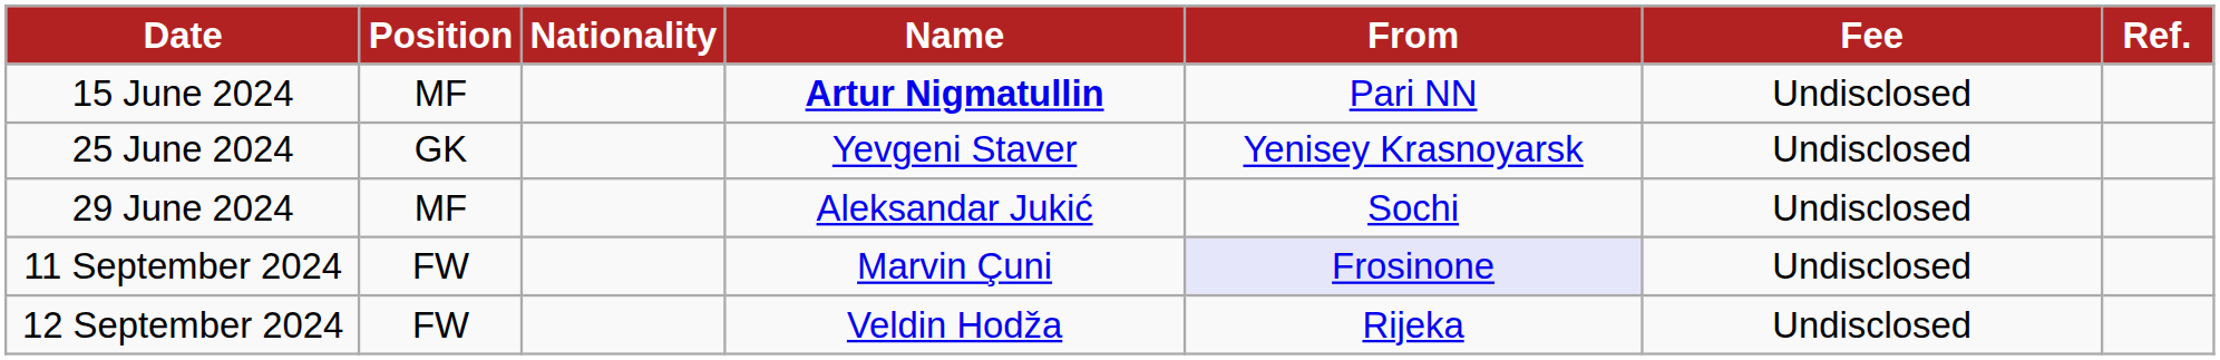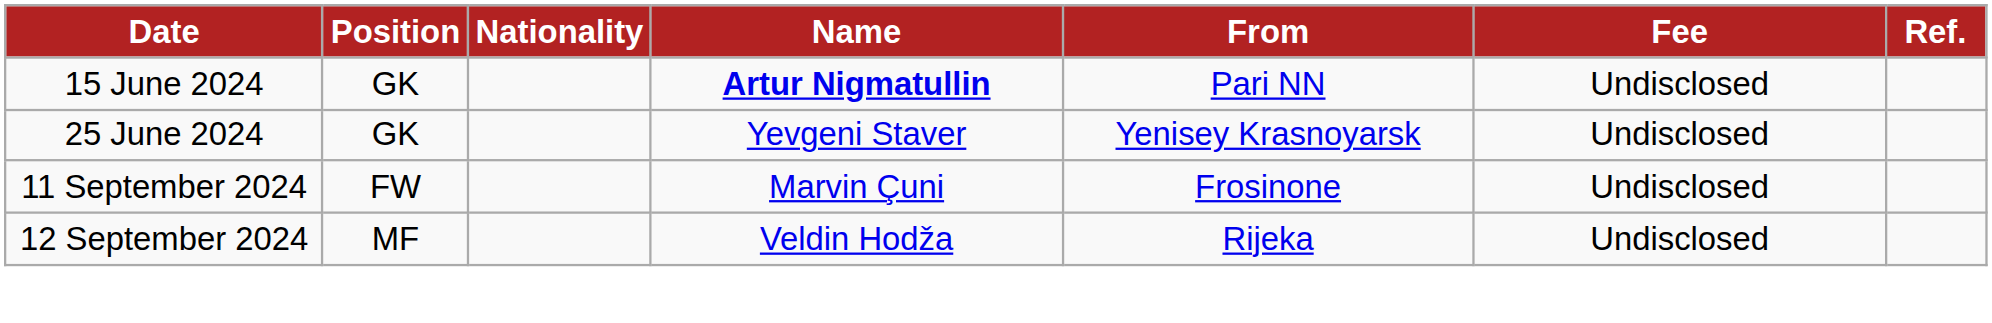15 June 2024 | Position: MF -> GK
- row: 29 June 2024 | MF | Aleksandar Jukić | Sochi | Undisclosed
11 September 2024 | From: lavender background -> no background
12 September 2024 | Position: FW -> MF
